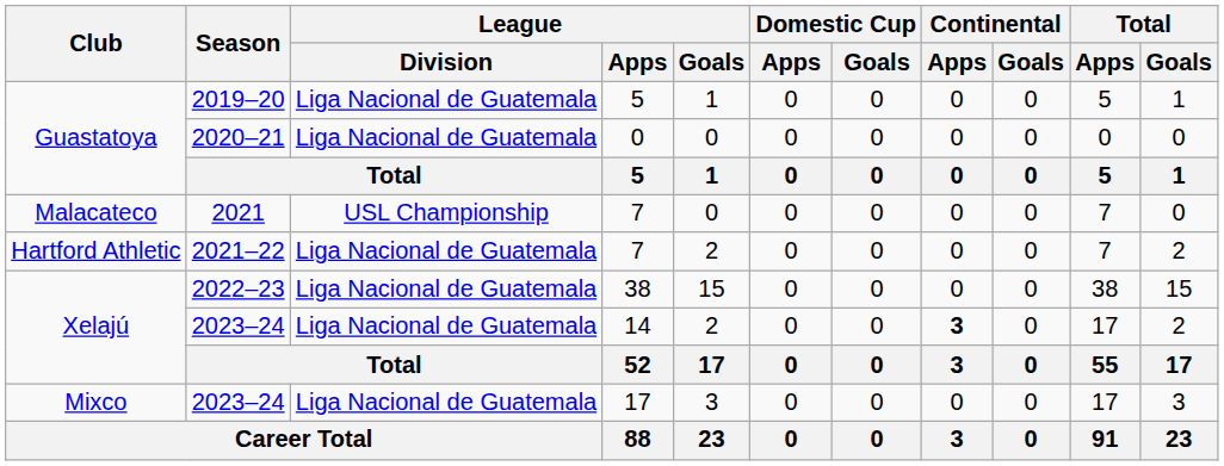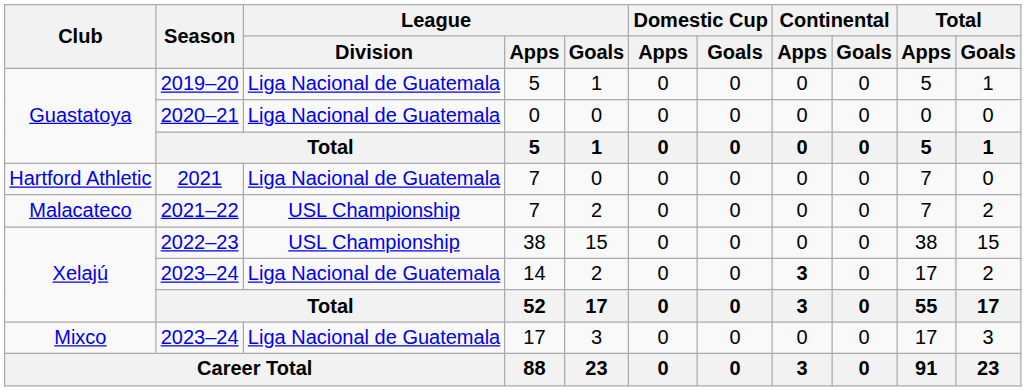2021 | Club: Malacateco -> Hartford Athletic
2021 | League / Division: USL Championship -> Liga Nacional de Guatemala
2021–22 | Club: Hartford Athletic -> Malacateco
2021–22 | League / Division: Liga Nacional de Guatemala -> USL Championship
2022–23 | League / Division: Liga Nacional de Guatemala -> USL Championship
